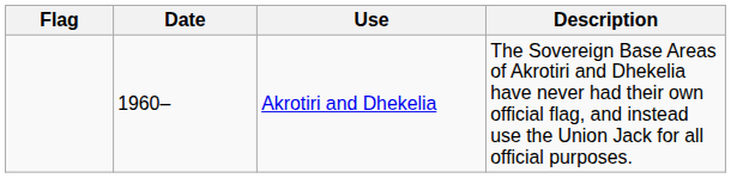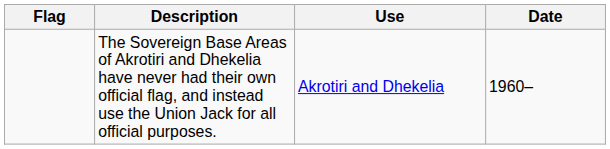columns swapped: Date <-> Description
